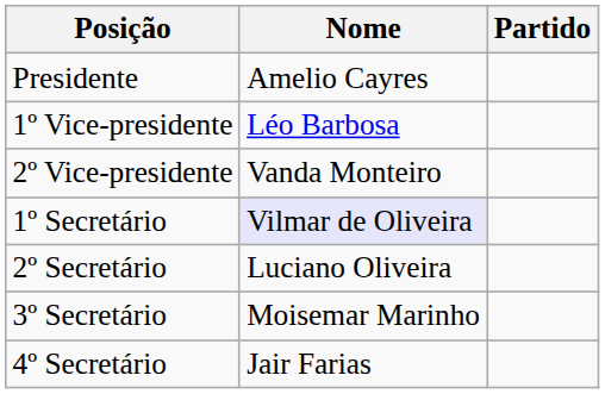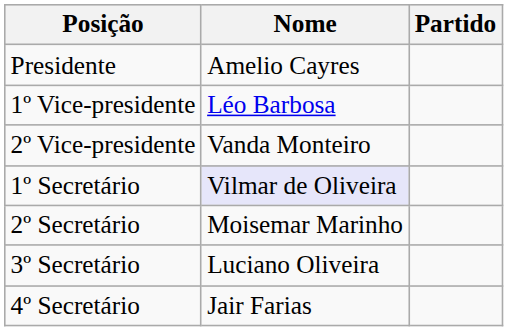2º Secretário | Nome: Luciano Oliveira -> Moisemar Marinho
3º Secretário | Nome: Moisemar Marinho -> Luciano Oliveira
